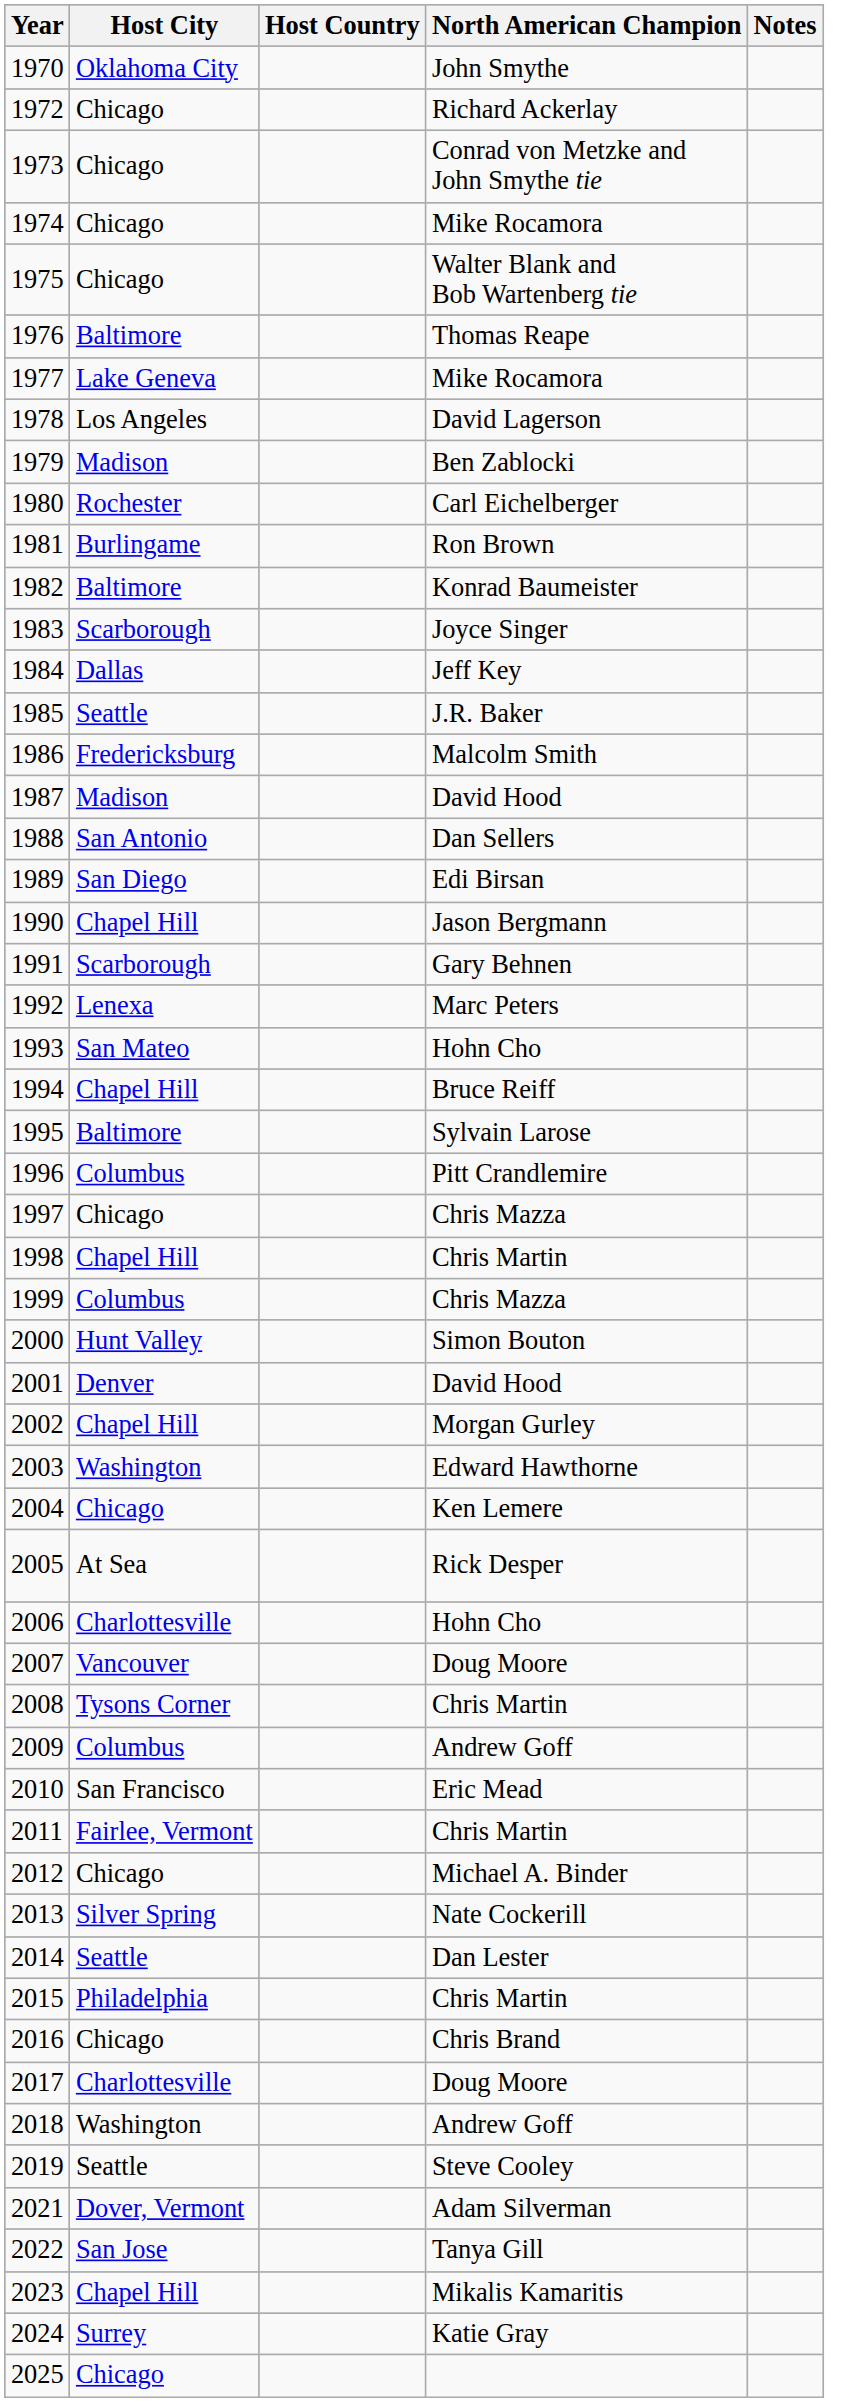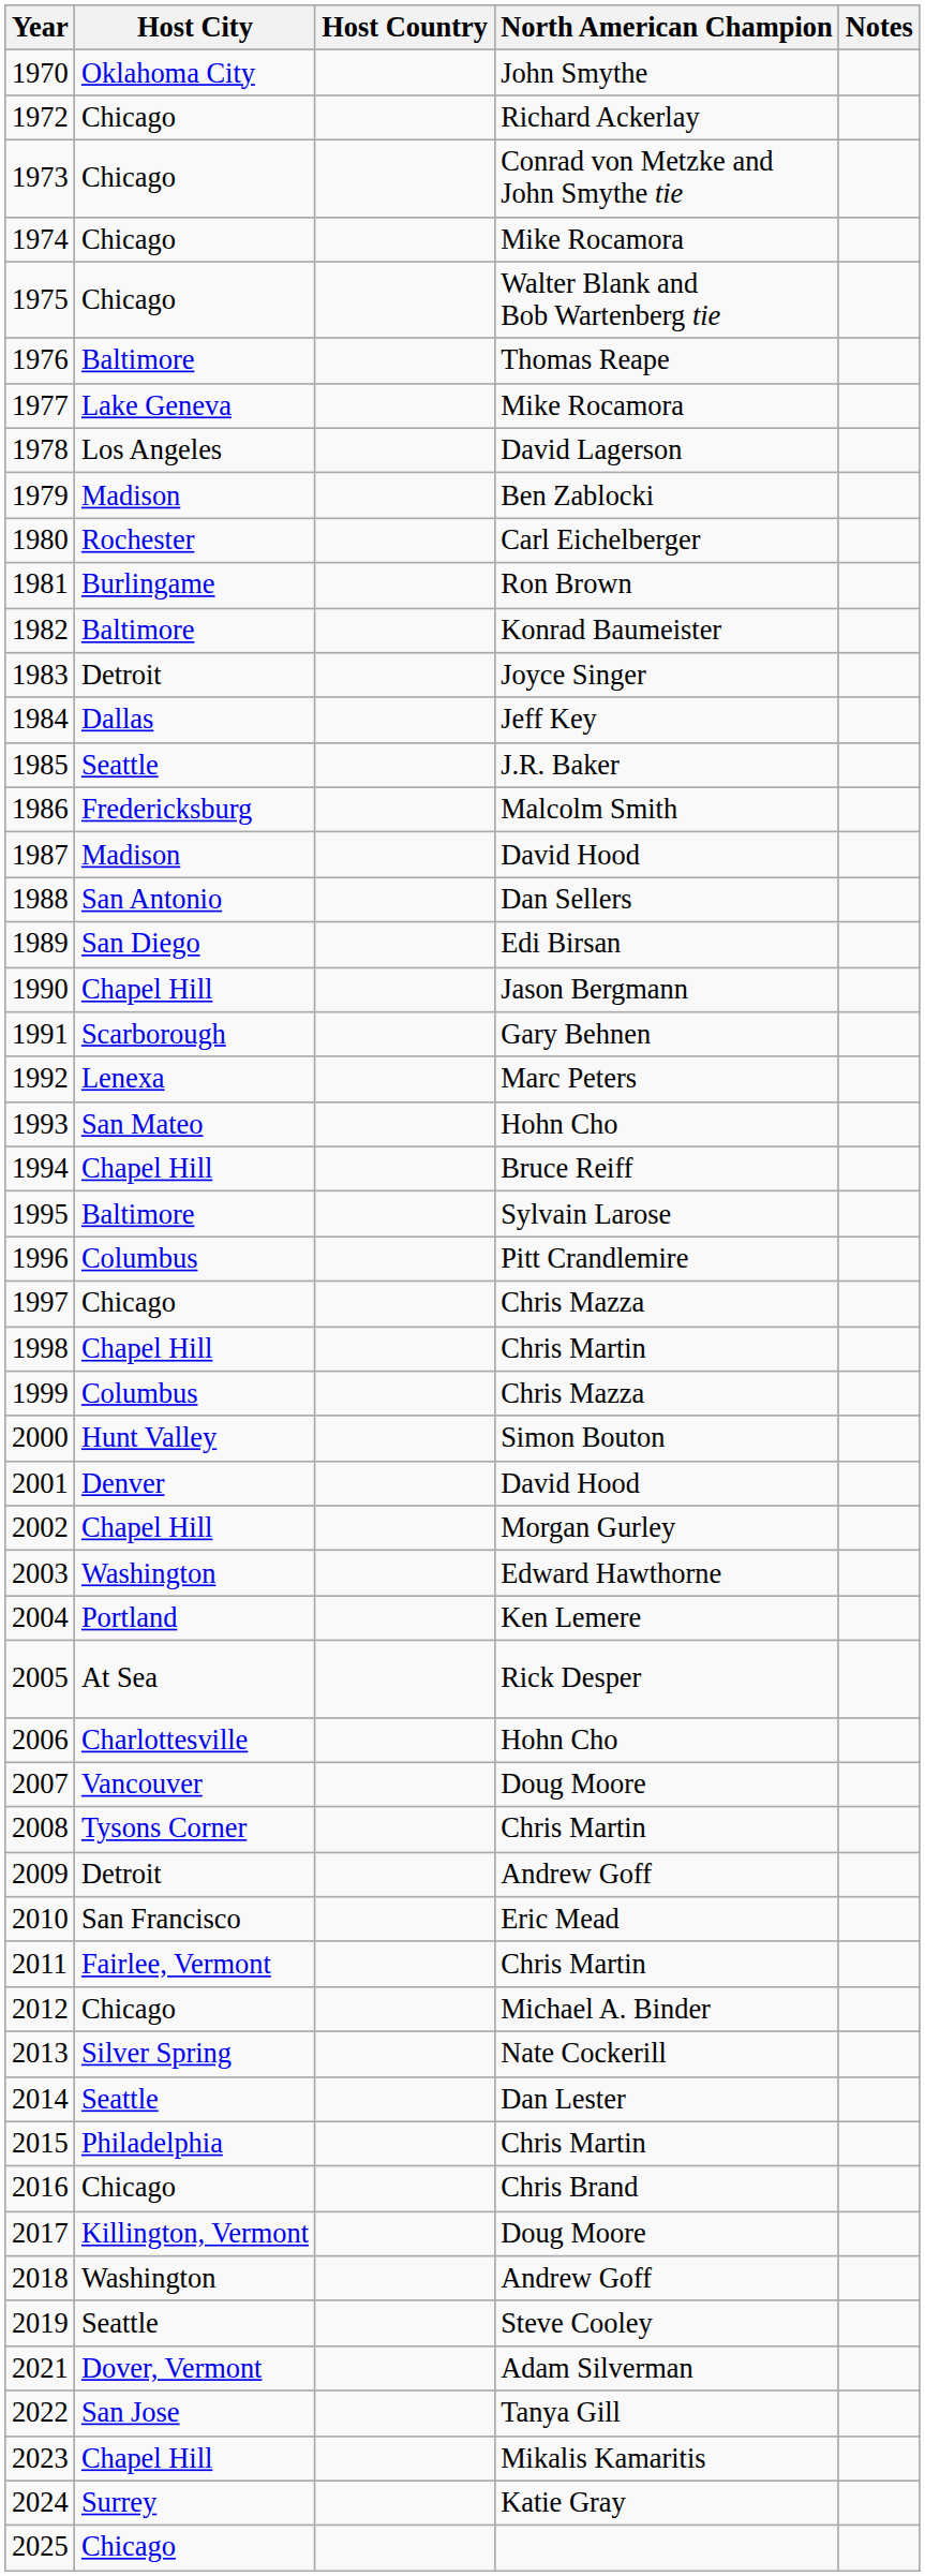1983 | Host City: Scarborough -> Detroit
2004 | Host City: Chicago -> Portland
2009 | Host City: Columbus -> Detroit
2017 | Host City: Charlottesville -> Killington, Vermont
